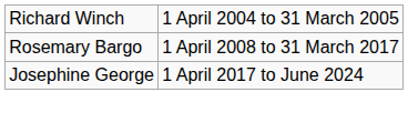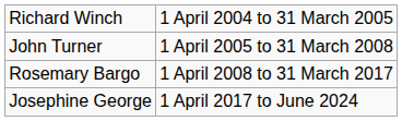+ row: John Turner | 1 April 2005 to 31 March 2008
